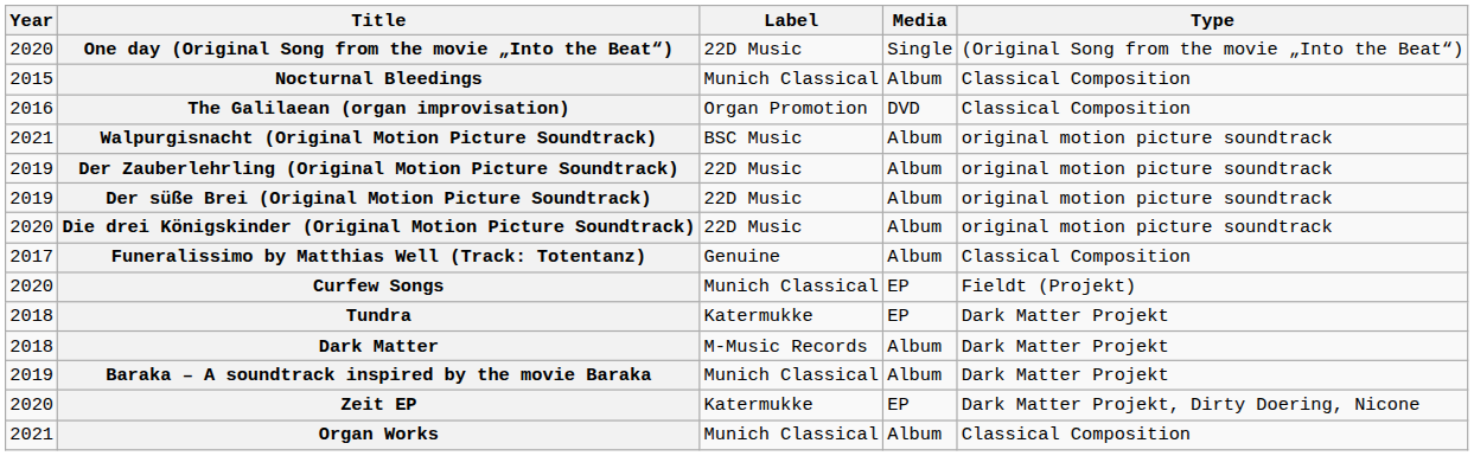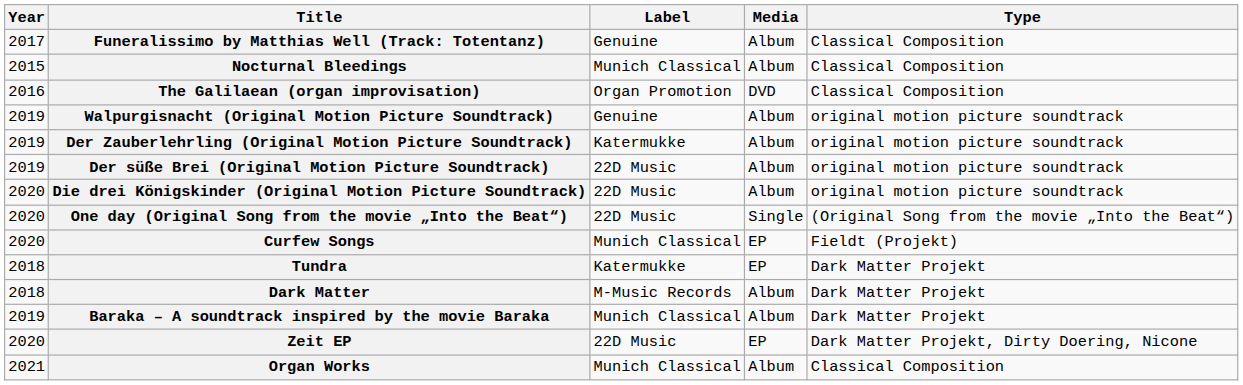rows swapped: Funeralissimo by Matthias Well (Track: Totentanz) <-> One day (Original Song from the movie „Into the Beat“)
Walpurgisnacht (Original Motion Picture Soundtrack) | Year: 2021 -> 2019
Walpurgisnacht (Original Motion Picture Soundtrack) | Label: BSC Music -> Genuine
Der Zauberlehrling (Original Motion Picture Soundtrack) | Label: 22D Music -> Katermukke
Zeit EP | Label: Katermukke -> 22D Music
